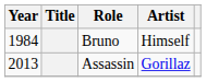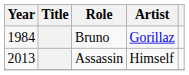Bruno | Artist: Himself -> Gorillaz
Assassin | Artist: Gorillaz -> Himself
